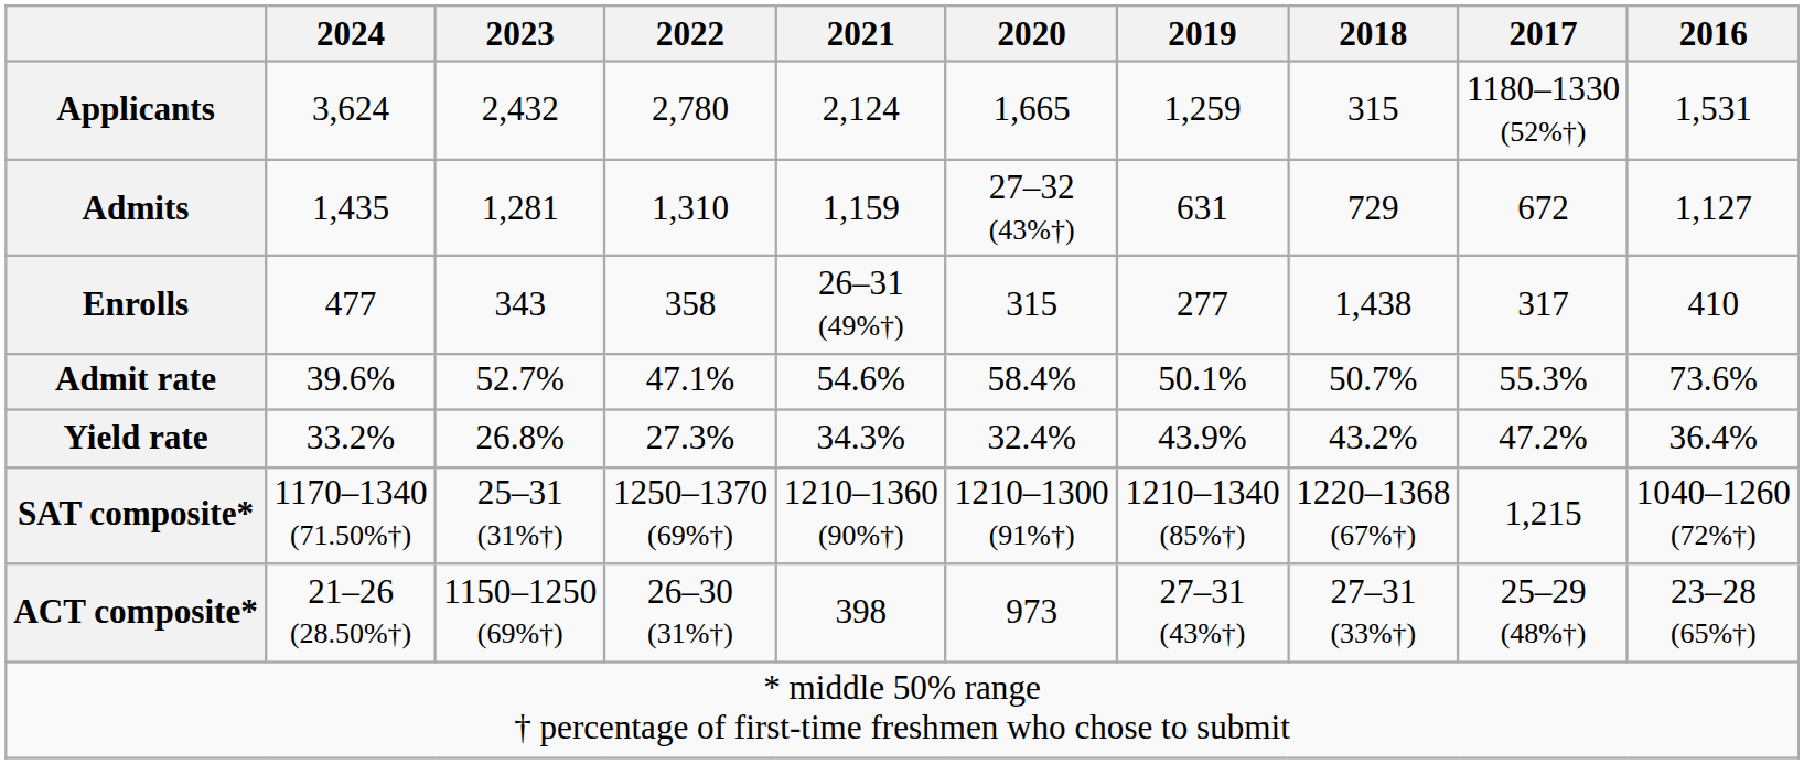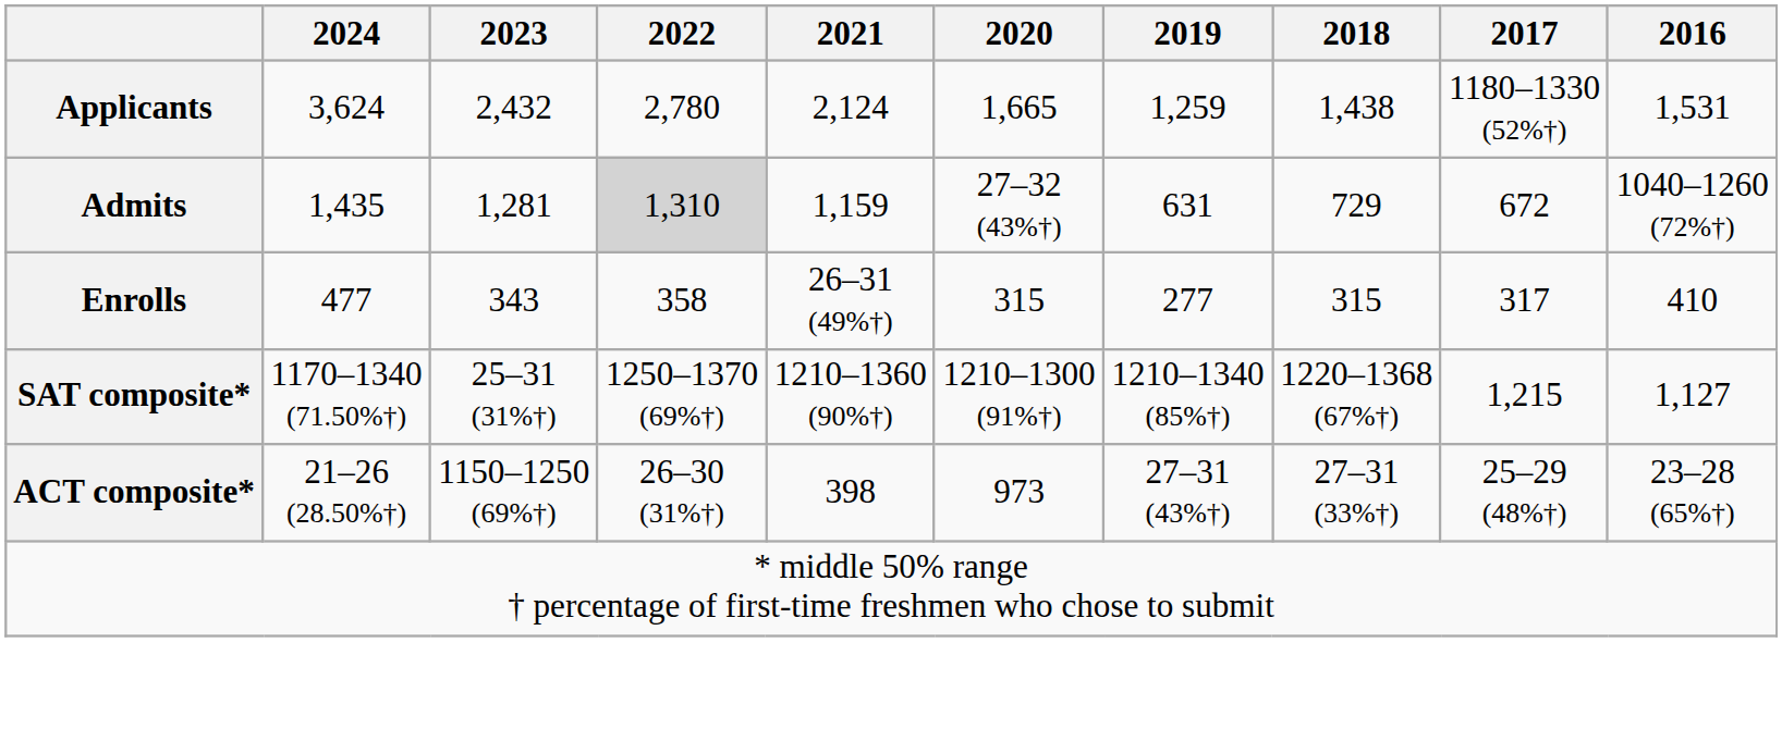Applicants | 2018: 315 -> 1,438
Admits | 2022: no background -> lightgrey background
Admits | 2016: 1,127 -> 1040–1260 (72%†)
Enrolls | 2018: 1,438 -> 315
- row: Admit rate | 39.6% | 52.7% | 47.1% | 54.6% | 58.4% | 50.1% | 50.7% | 55.3% | 73.6%
- row: Yield rate | 33.2% | 26.8% | 27.3% | 34.3% | 32.4% | 43.9% | 43.2% | 47.2% | 36.4%
SAT composite* | 2016: 1040–1260 (72%†) -> 1,127
